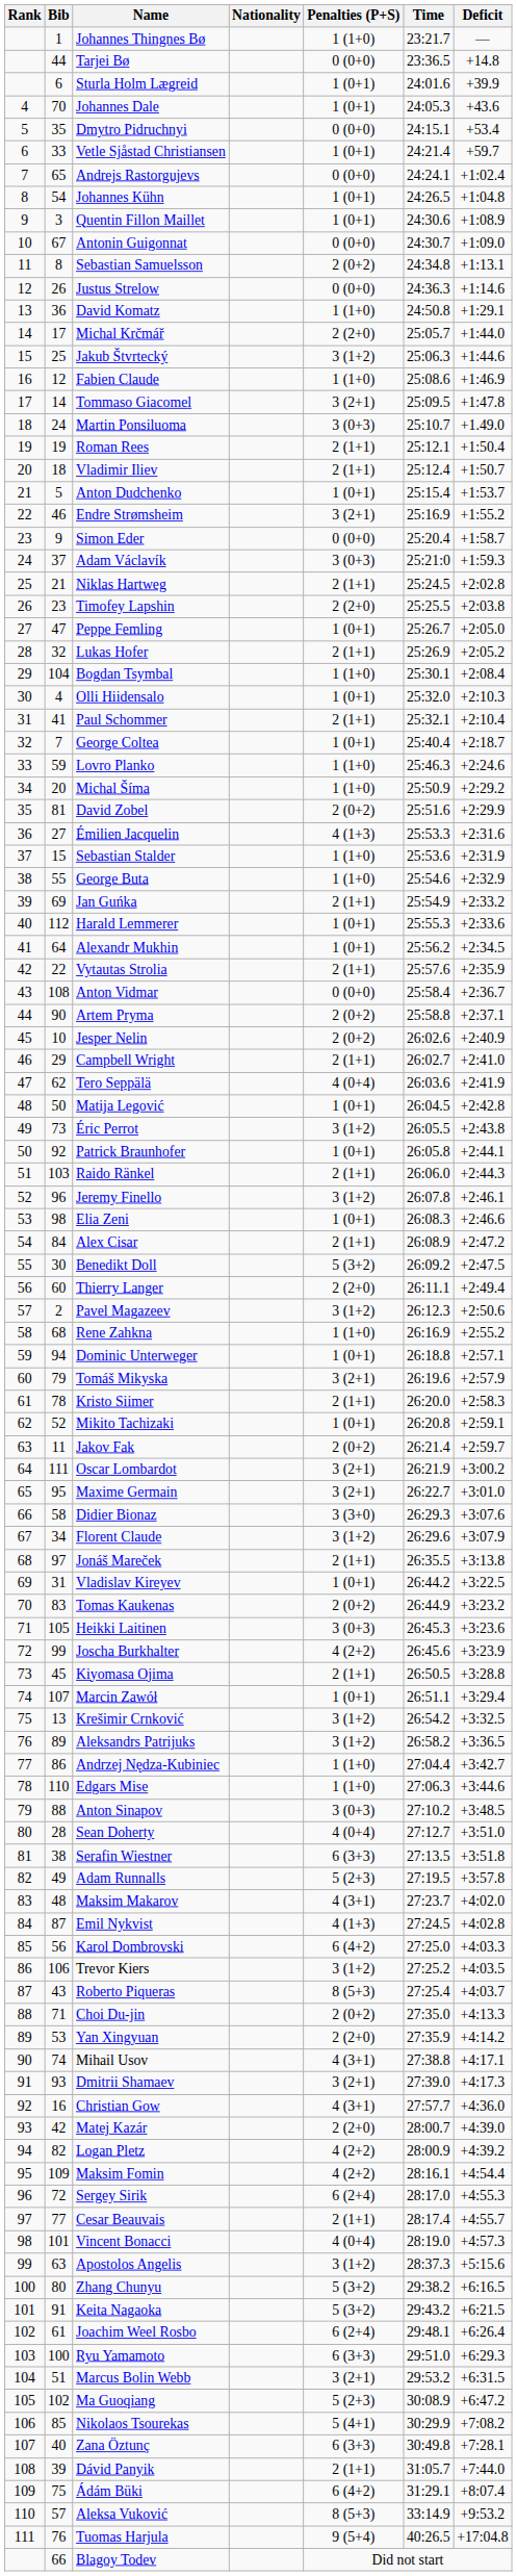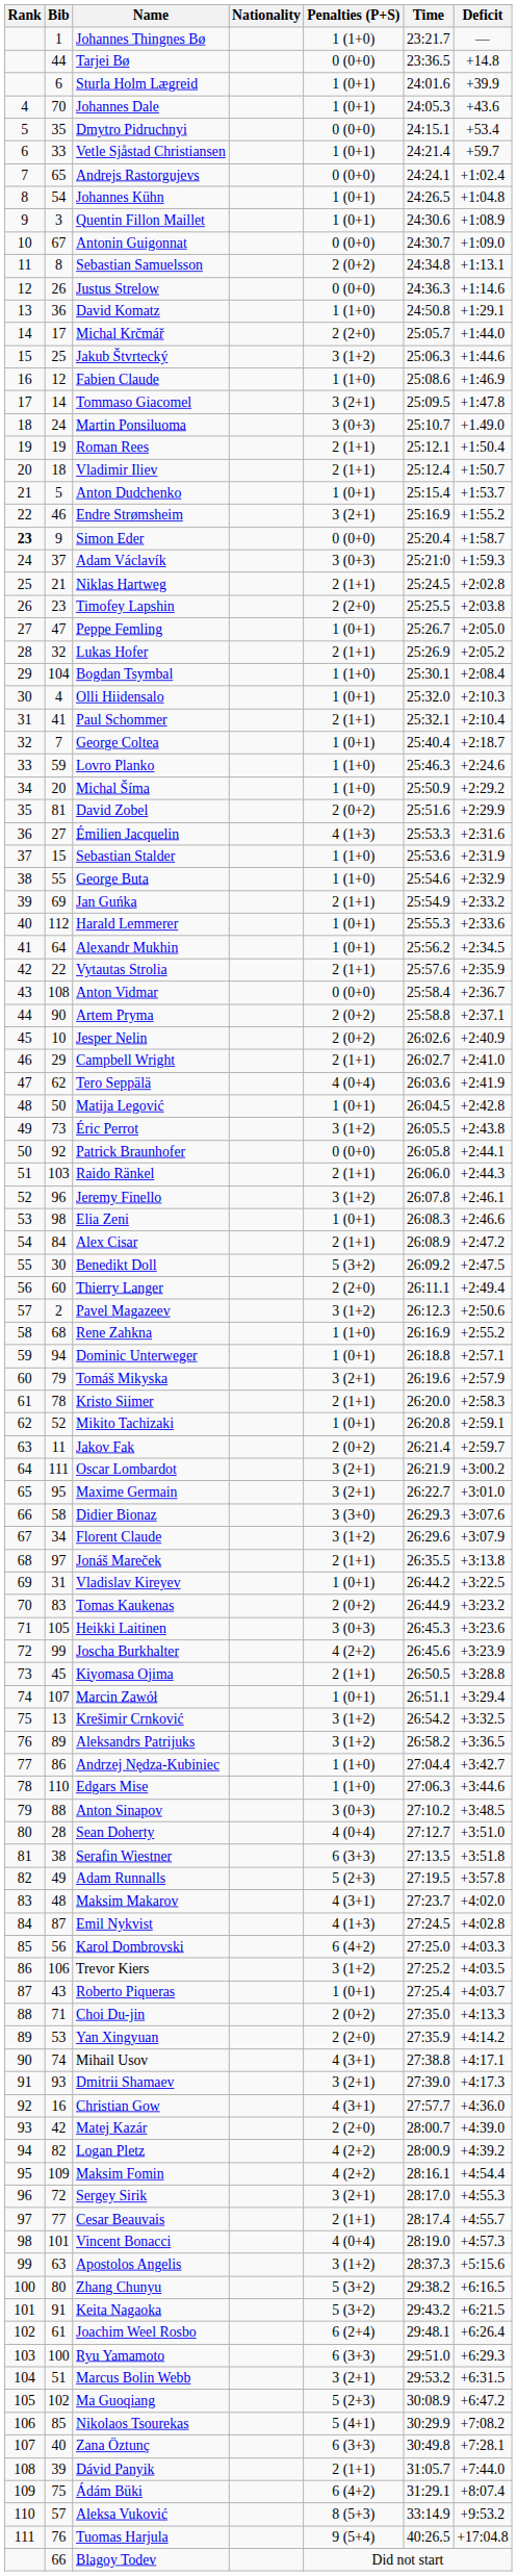Simon Eder | Rank: normal -> bold
Patrick Braunhofer | Penalties (P+S): 1 (0+1) -> 0 (0+0)
Roberto Piqueras | Penalties (P+S): 8 (5+3) -> 1 (0+1)
Sergey Sirik | Penalties (P+S): 6 (2+4) -> 3 (2+1)
